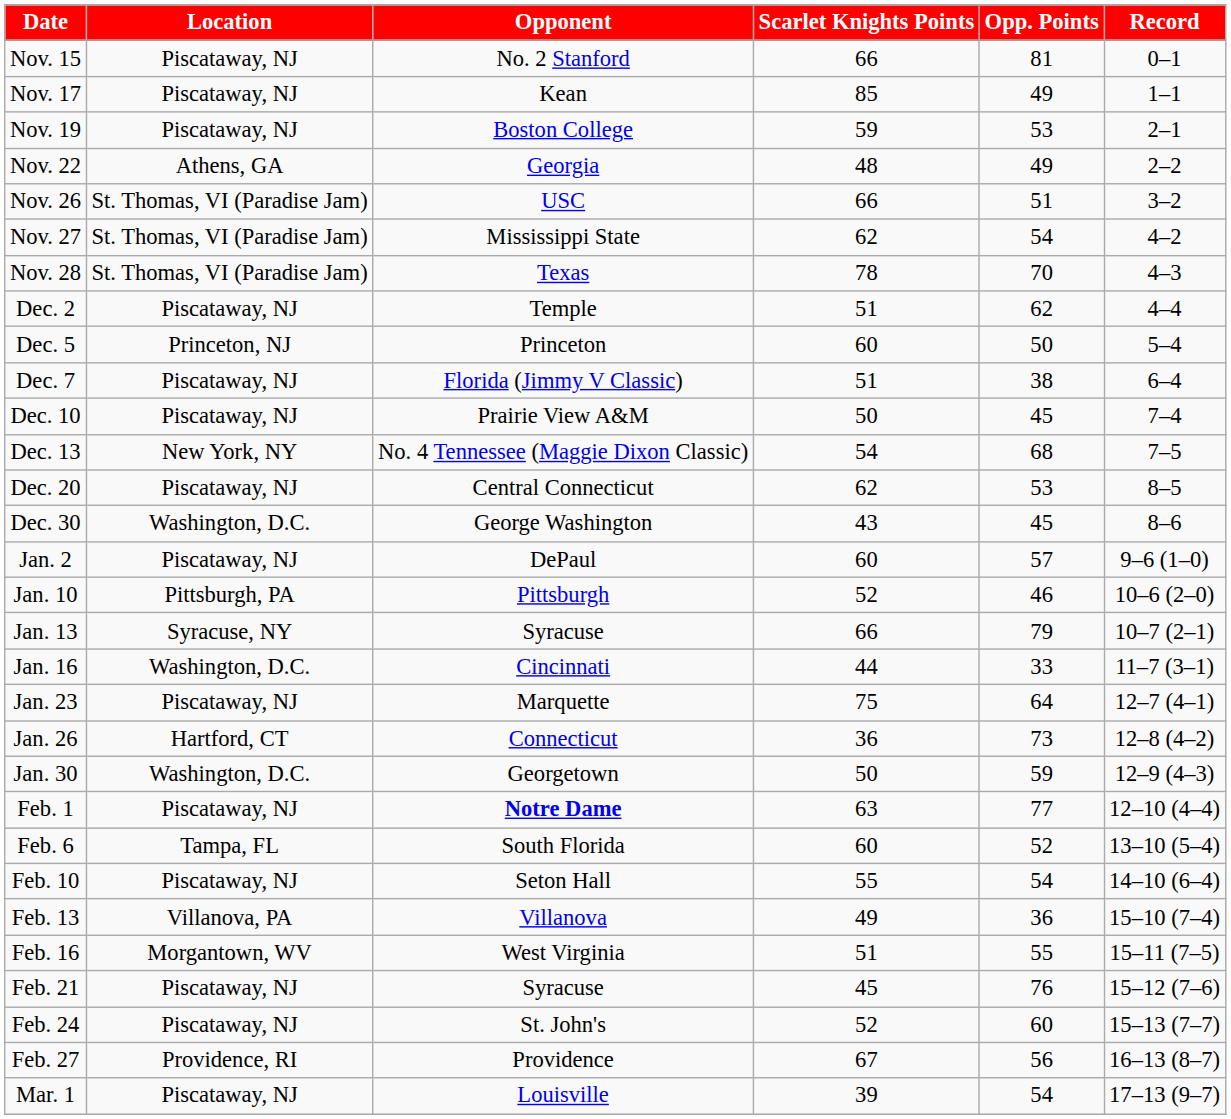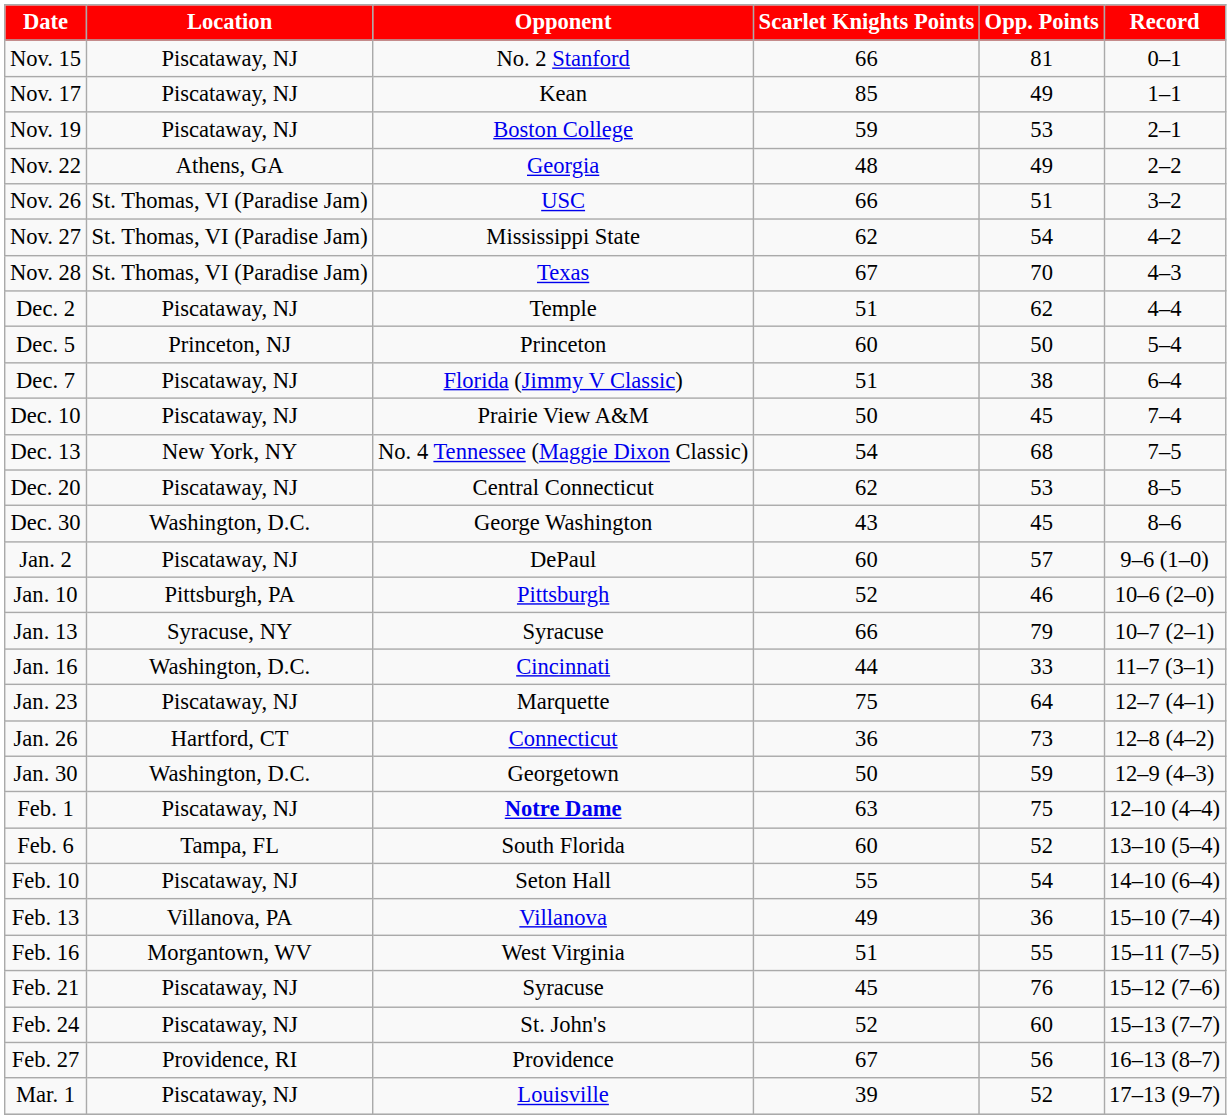Nov. 28 | Scarlet Knights Points: 78 -> 67
Feb. 1 | Opp. Points: 77 -> 75
Mar. 1 | Opp. Points: 54 -> 52
